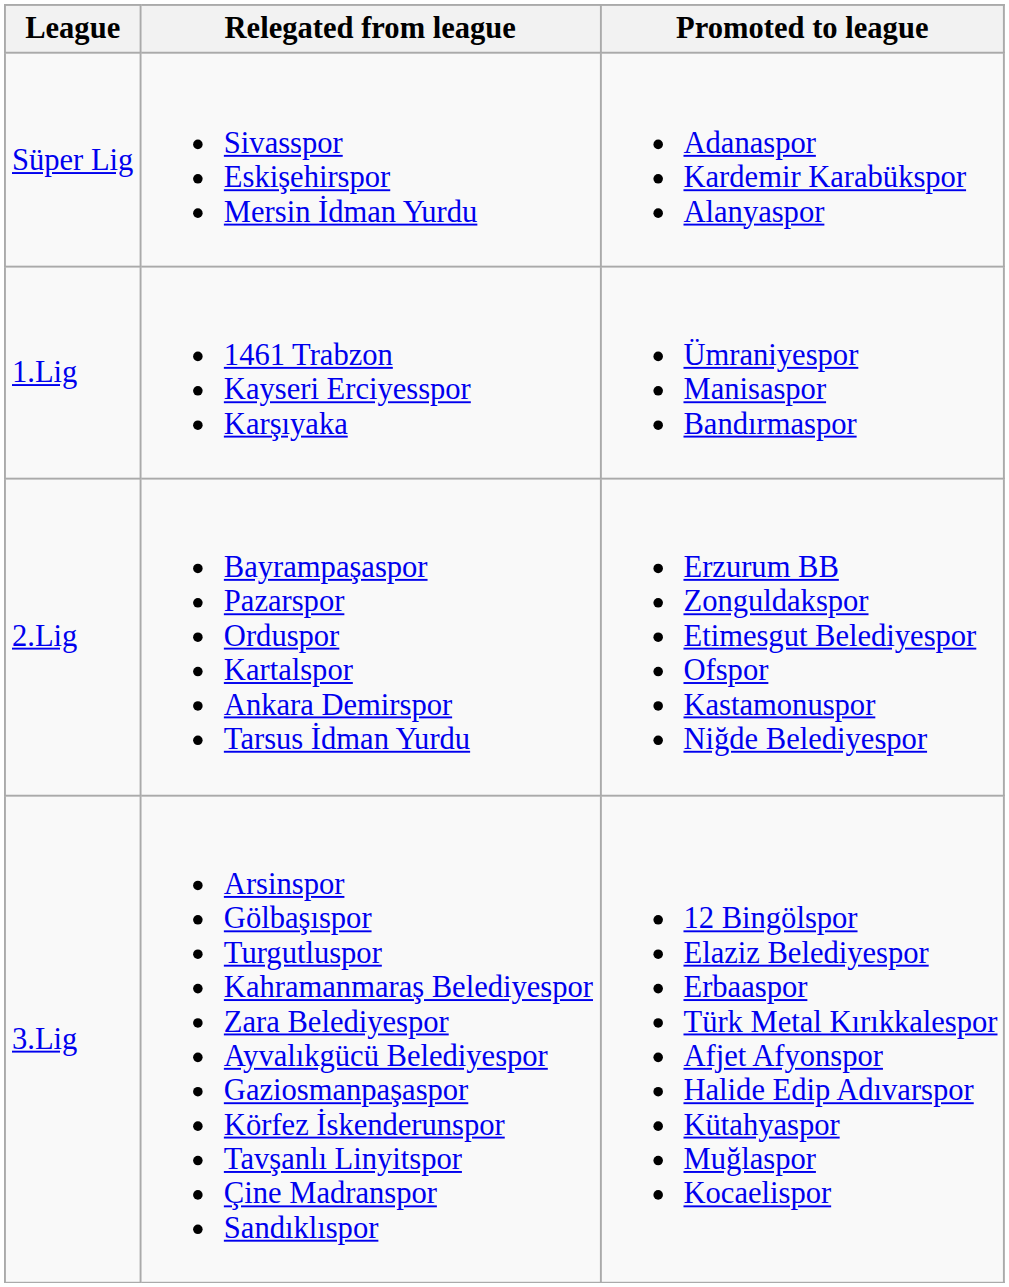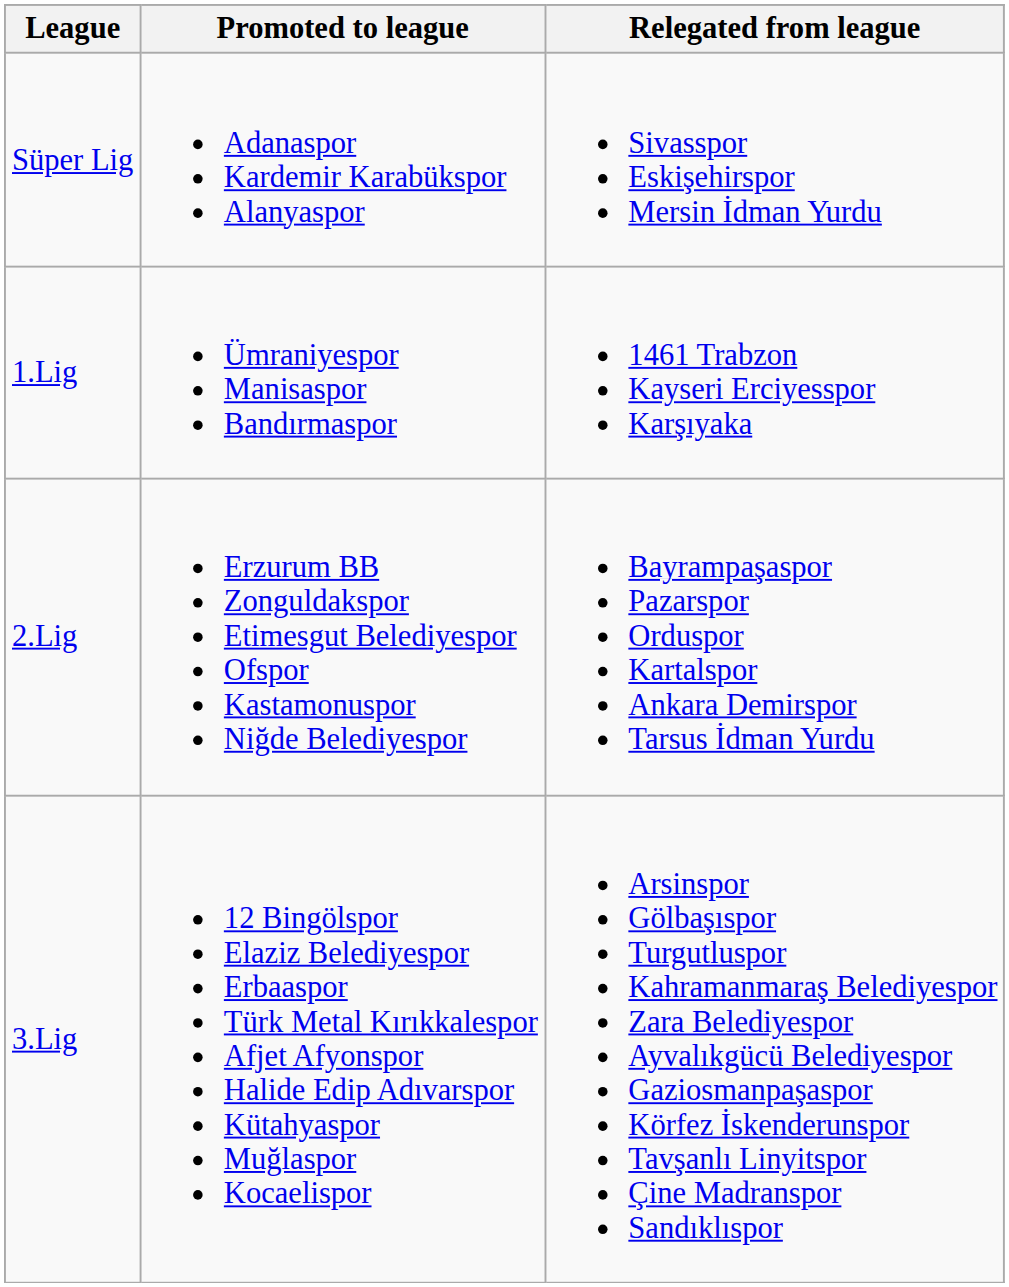columns swapped: Promoted to league <-> Relegated from league
